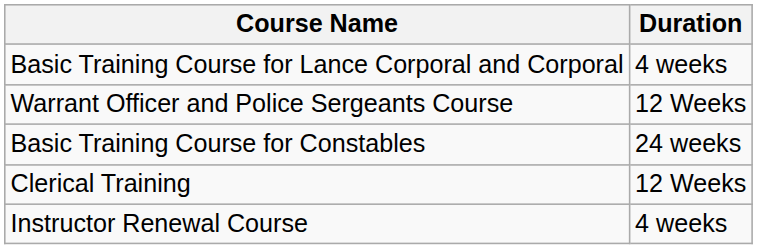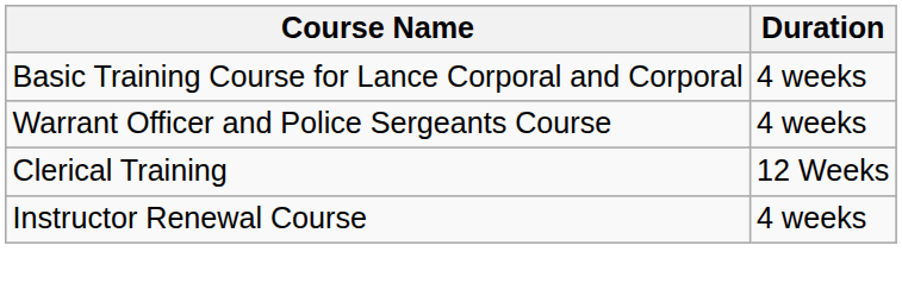Warrant Officer and Police Sergeants Course | Duration: 12 Weeks -> 4 weeks
- row: Basic Training Course for Constables | 24 weeks
